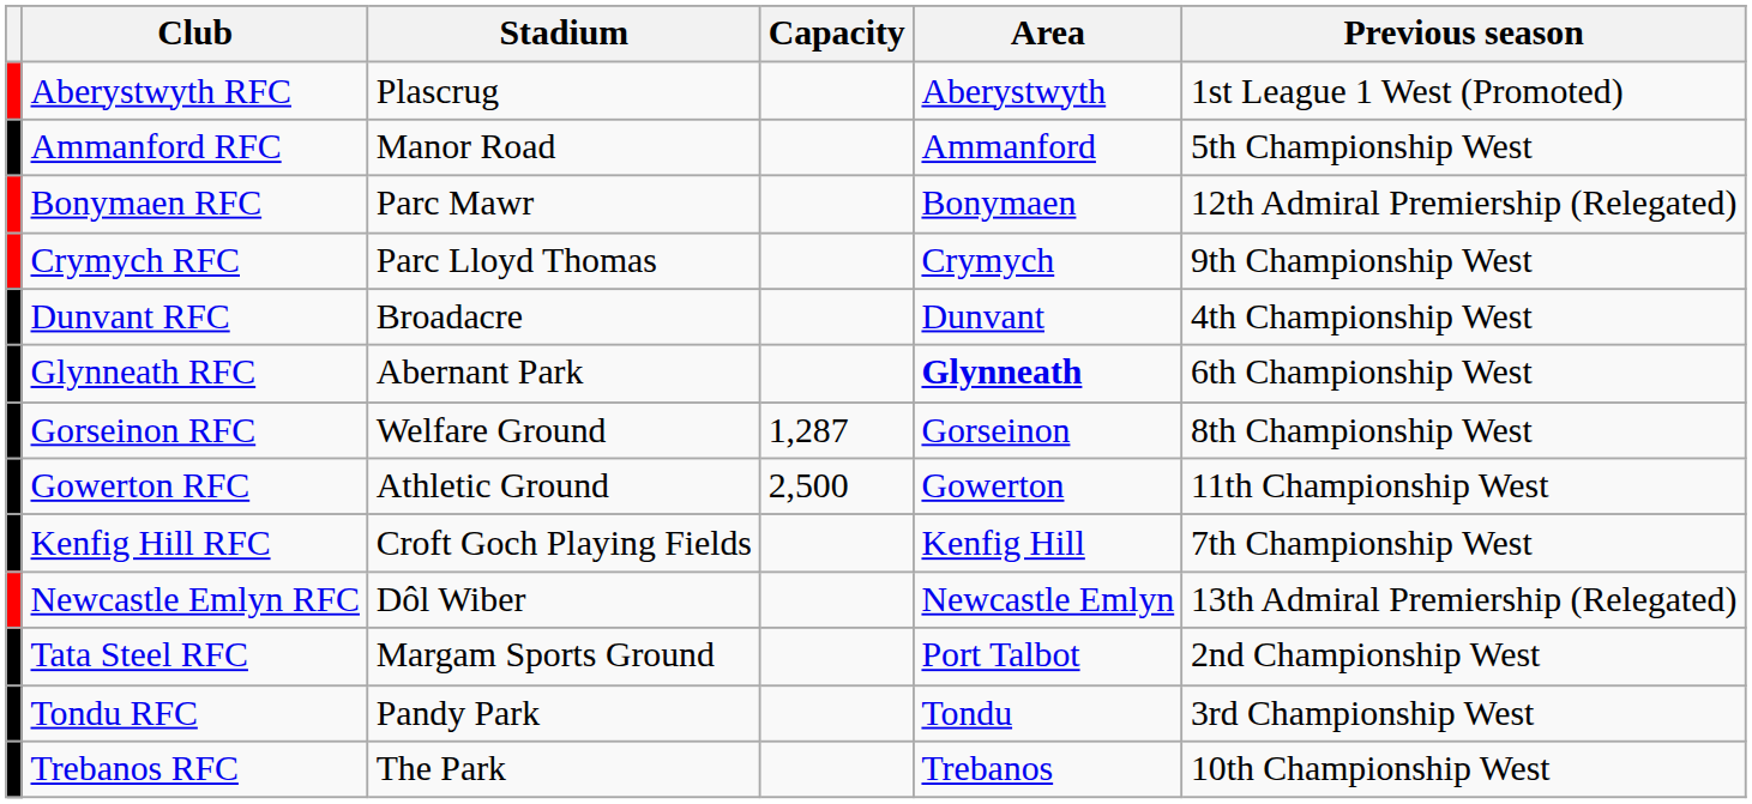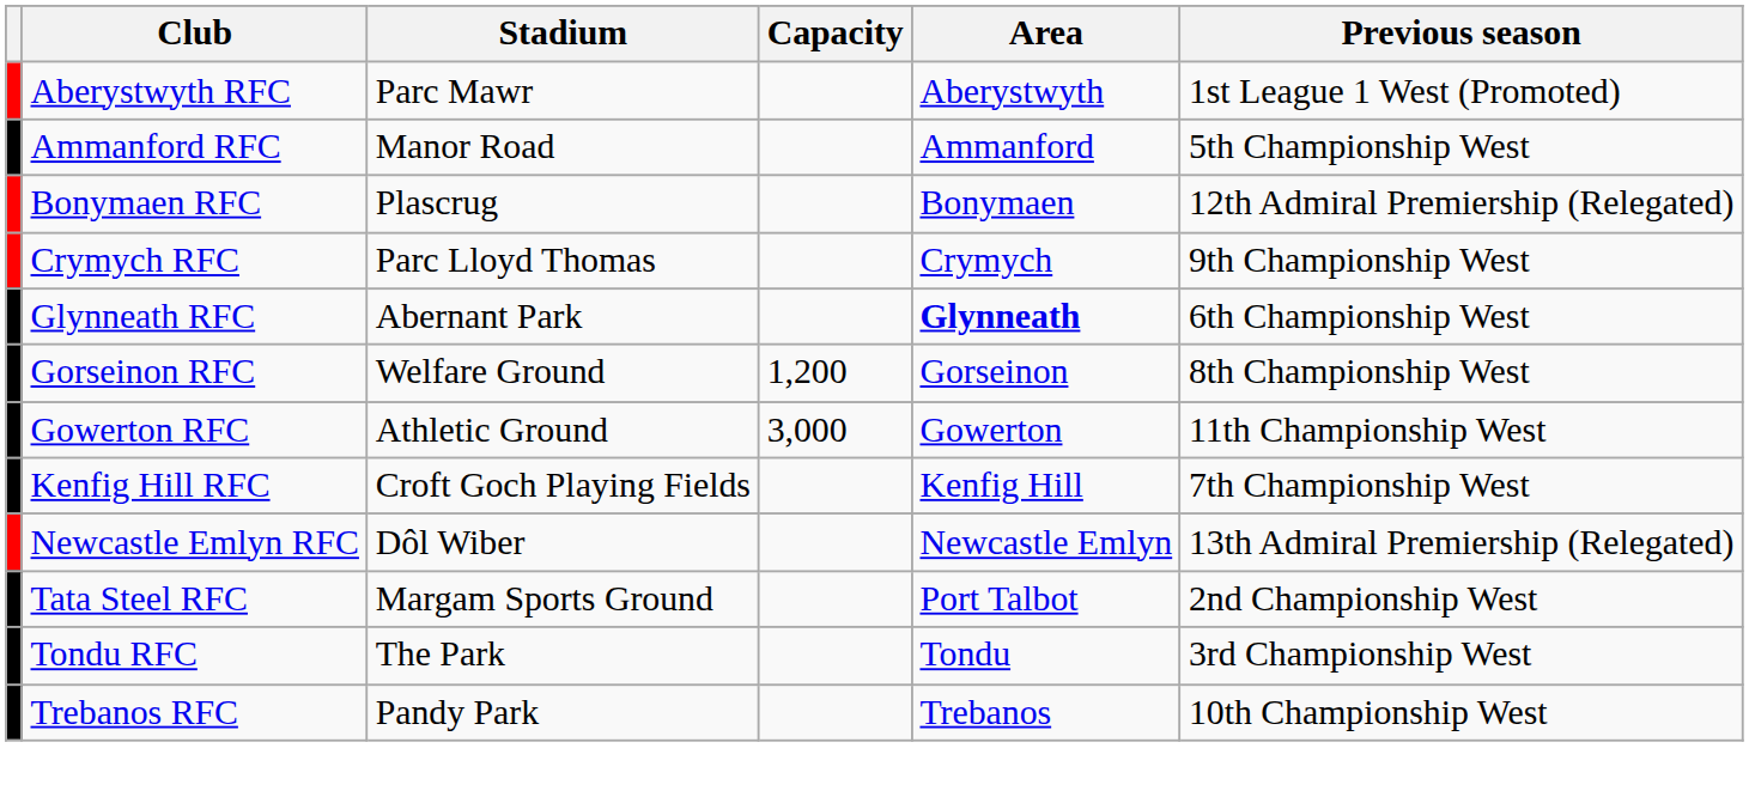Aberystwyth RFC | Stadium: Plascrug -> Parc Mawr
Bonymaen RFC | Stadium: Parc Mawr -> Plascrug
- row: Dunvant RFC | Broadacre | Dunvant | 4th Championship West
Gorseinon RFC | Capacity: 1,287 -> 1,200
Gowerton RFC | Capacity: 2,500 -> 3,000
Tondu RFC | Stadium: Pandy Park -> The Park
Trebanos RFC | Stadium: The Park -> Pandy Park
